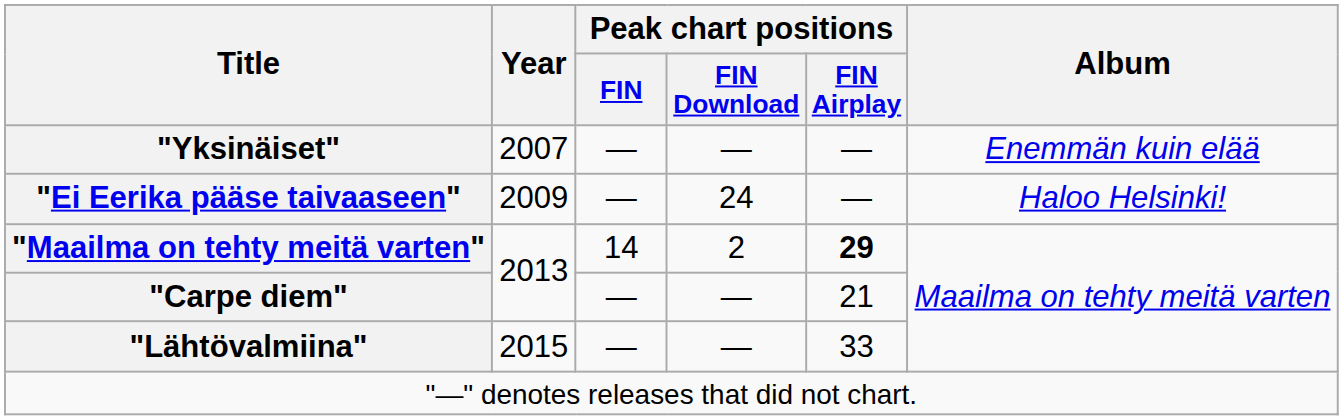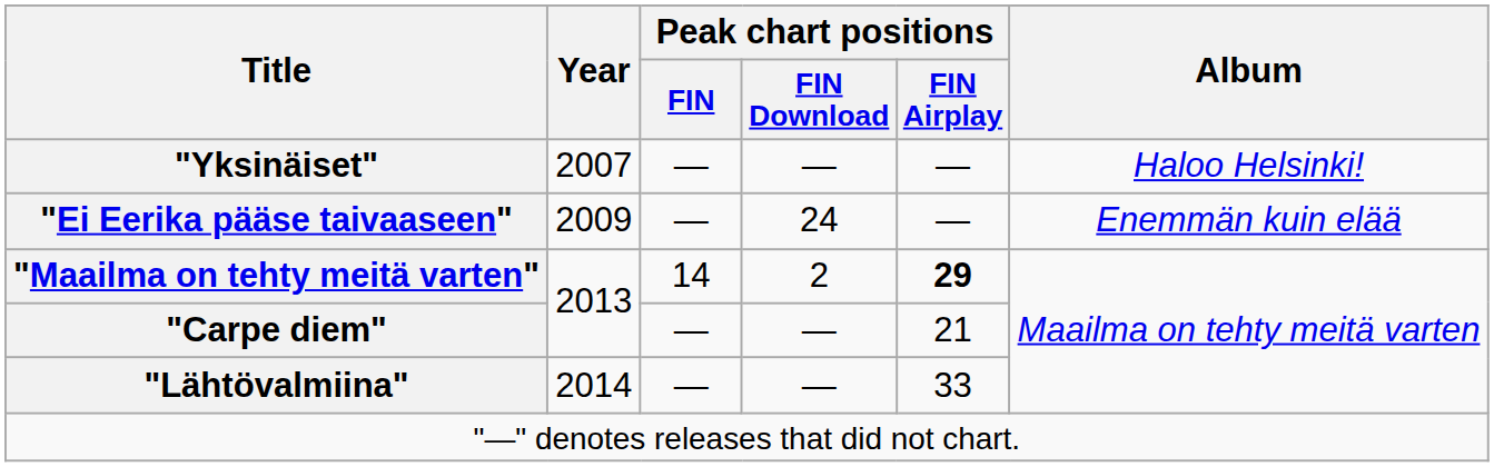"Yksinäiset" | Album: Enemmän kuin elää -> Haloo Helsinki!
"Ei Eerika pääse taivaaseen" | Album: Haloo Helsinki! -> Enemmän kuin elää
"Lähtövalmiina" | Year: 2015 -> 2014
